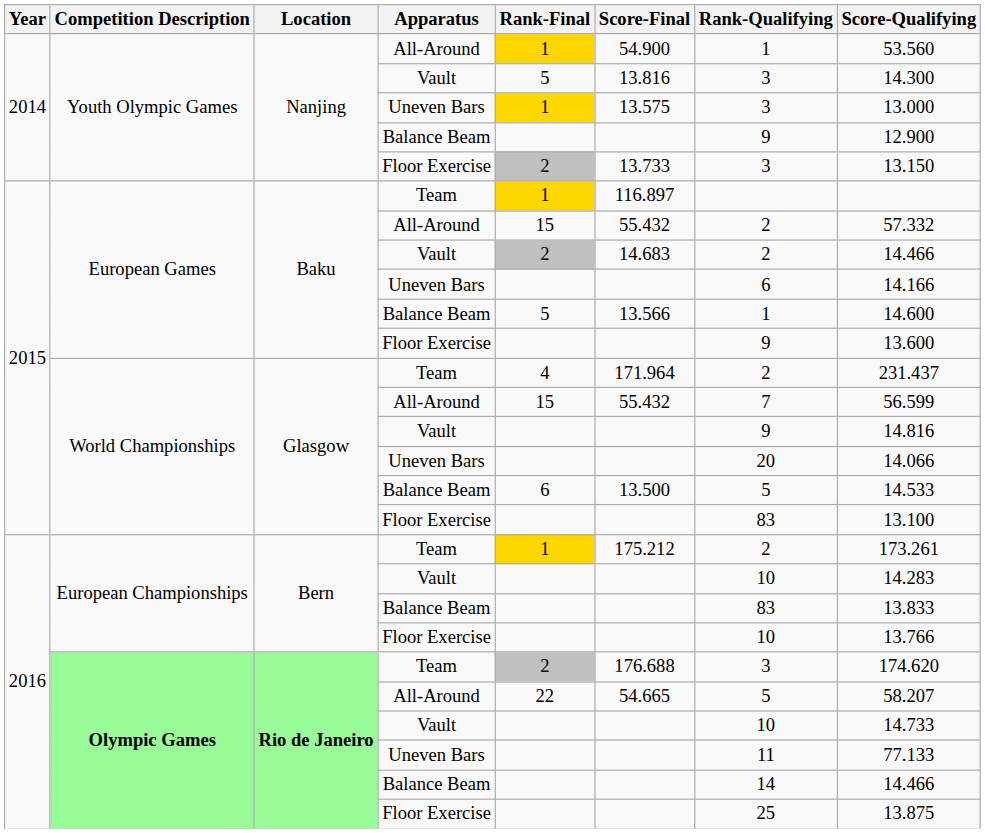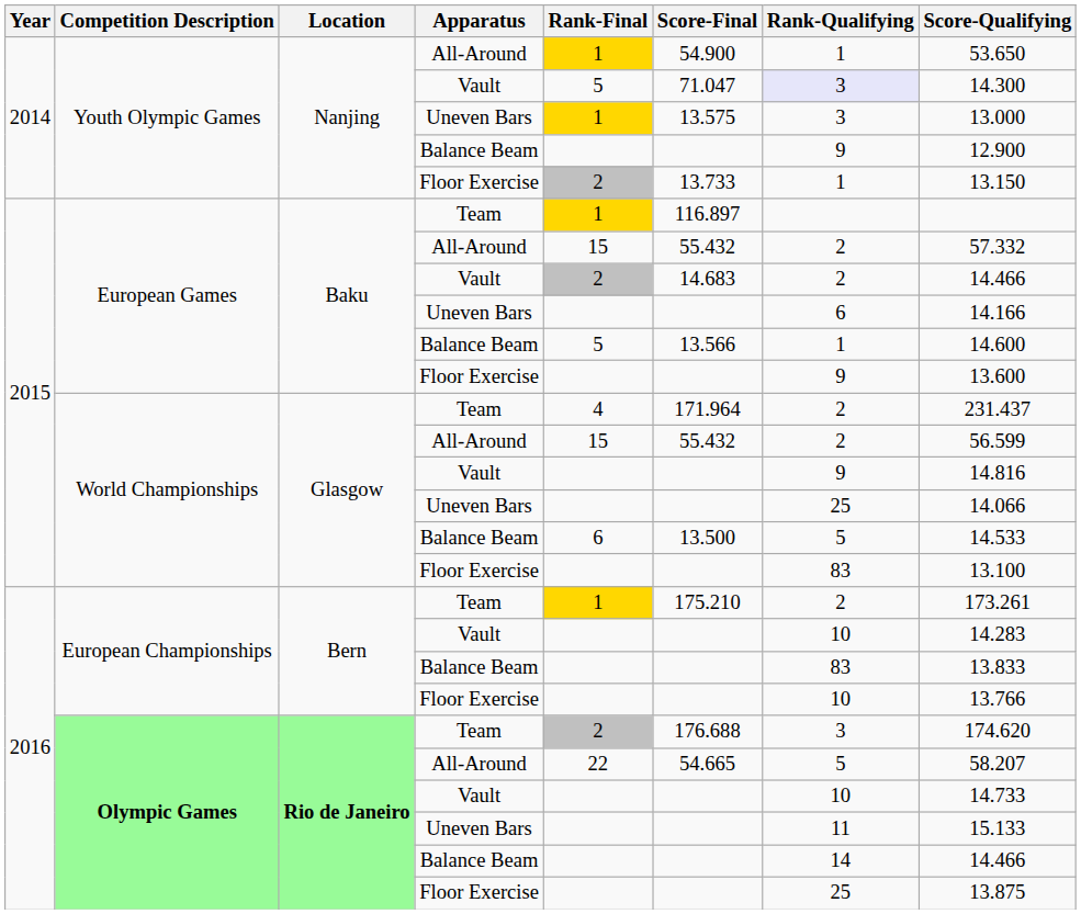Youth Olympic Games / All-Around | Score-Qualifying: 53.560 -> 53.650
Youth Olympic Games / Vault | Score-Final: 13.816 -> 71.047
Youth Olympic Games / Vault | Rank-Qualifying: no background -> lavender background
Youth Olympic Games / Floor Exercise | Rank-Qualifying: 3 -> 1
World Championships / All-Around | Rank-Qualifying: 7 -> 2
World Championships / Uneven Bars | Rank-Qualifying: 20 -> 25
European Championships / Team | Score-Final: 175.212 -> 175.210
Olympic Games / Uneven Bars | Score-Qualifying: 77.133 -> 15.133
